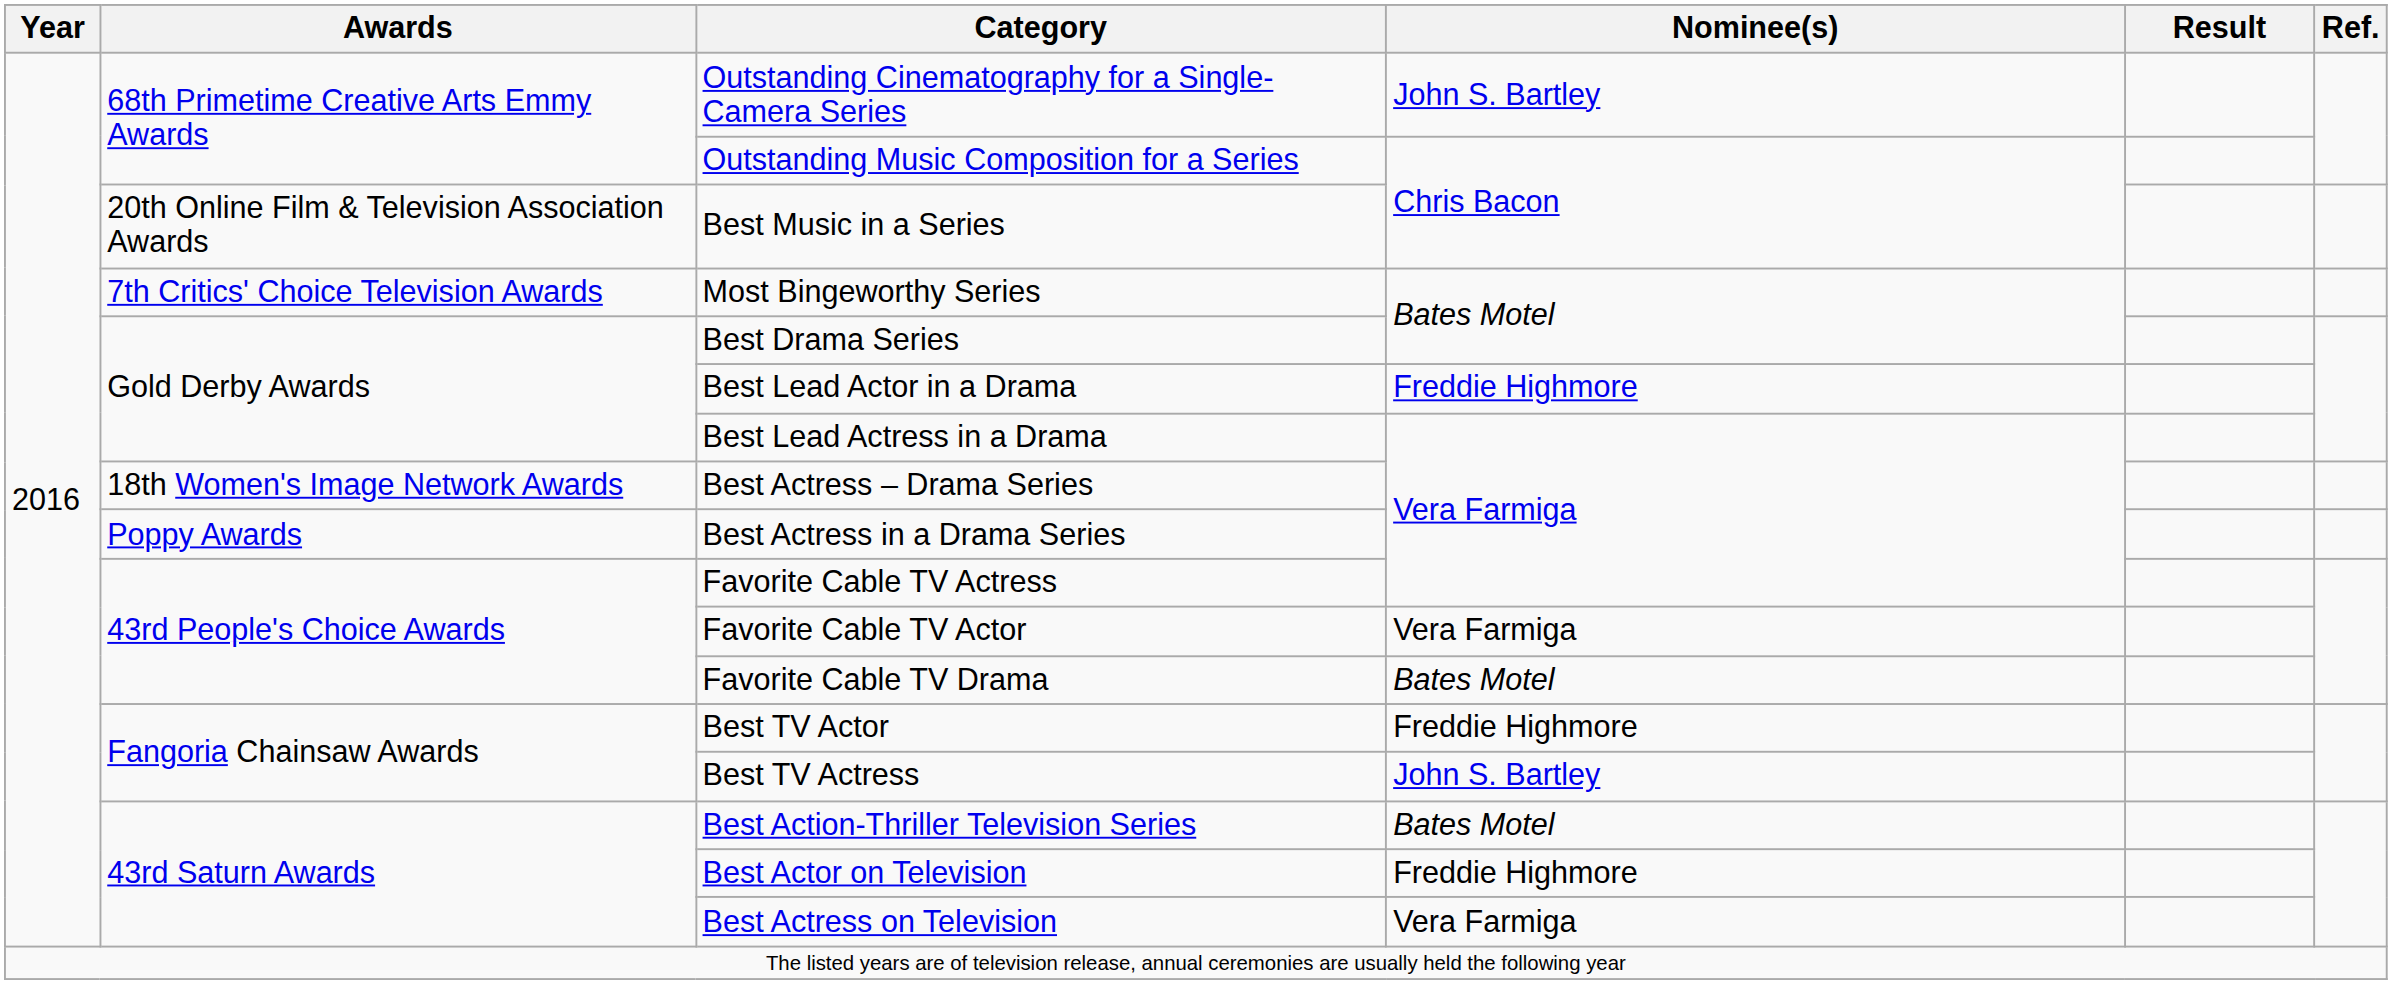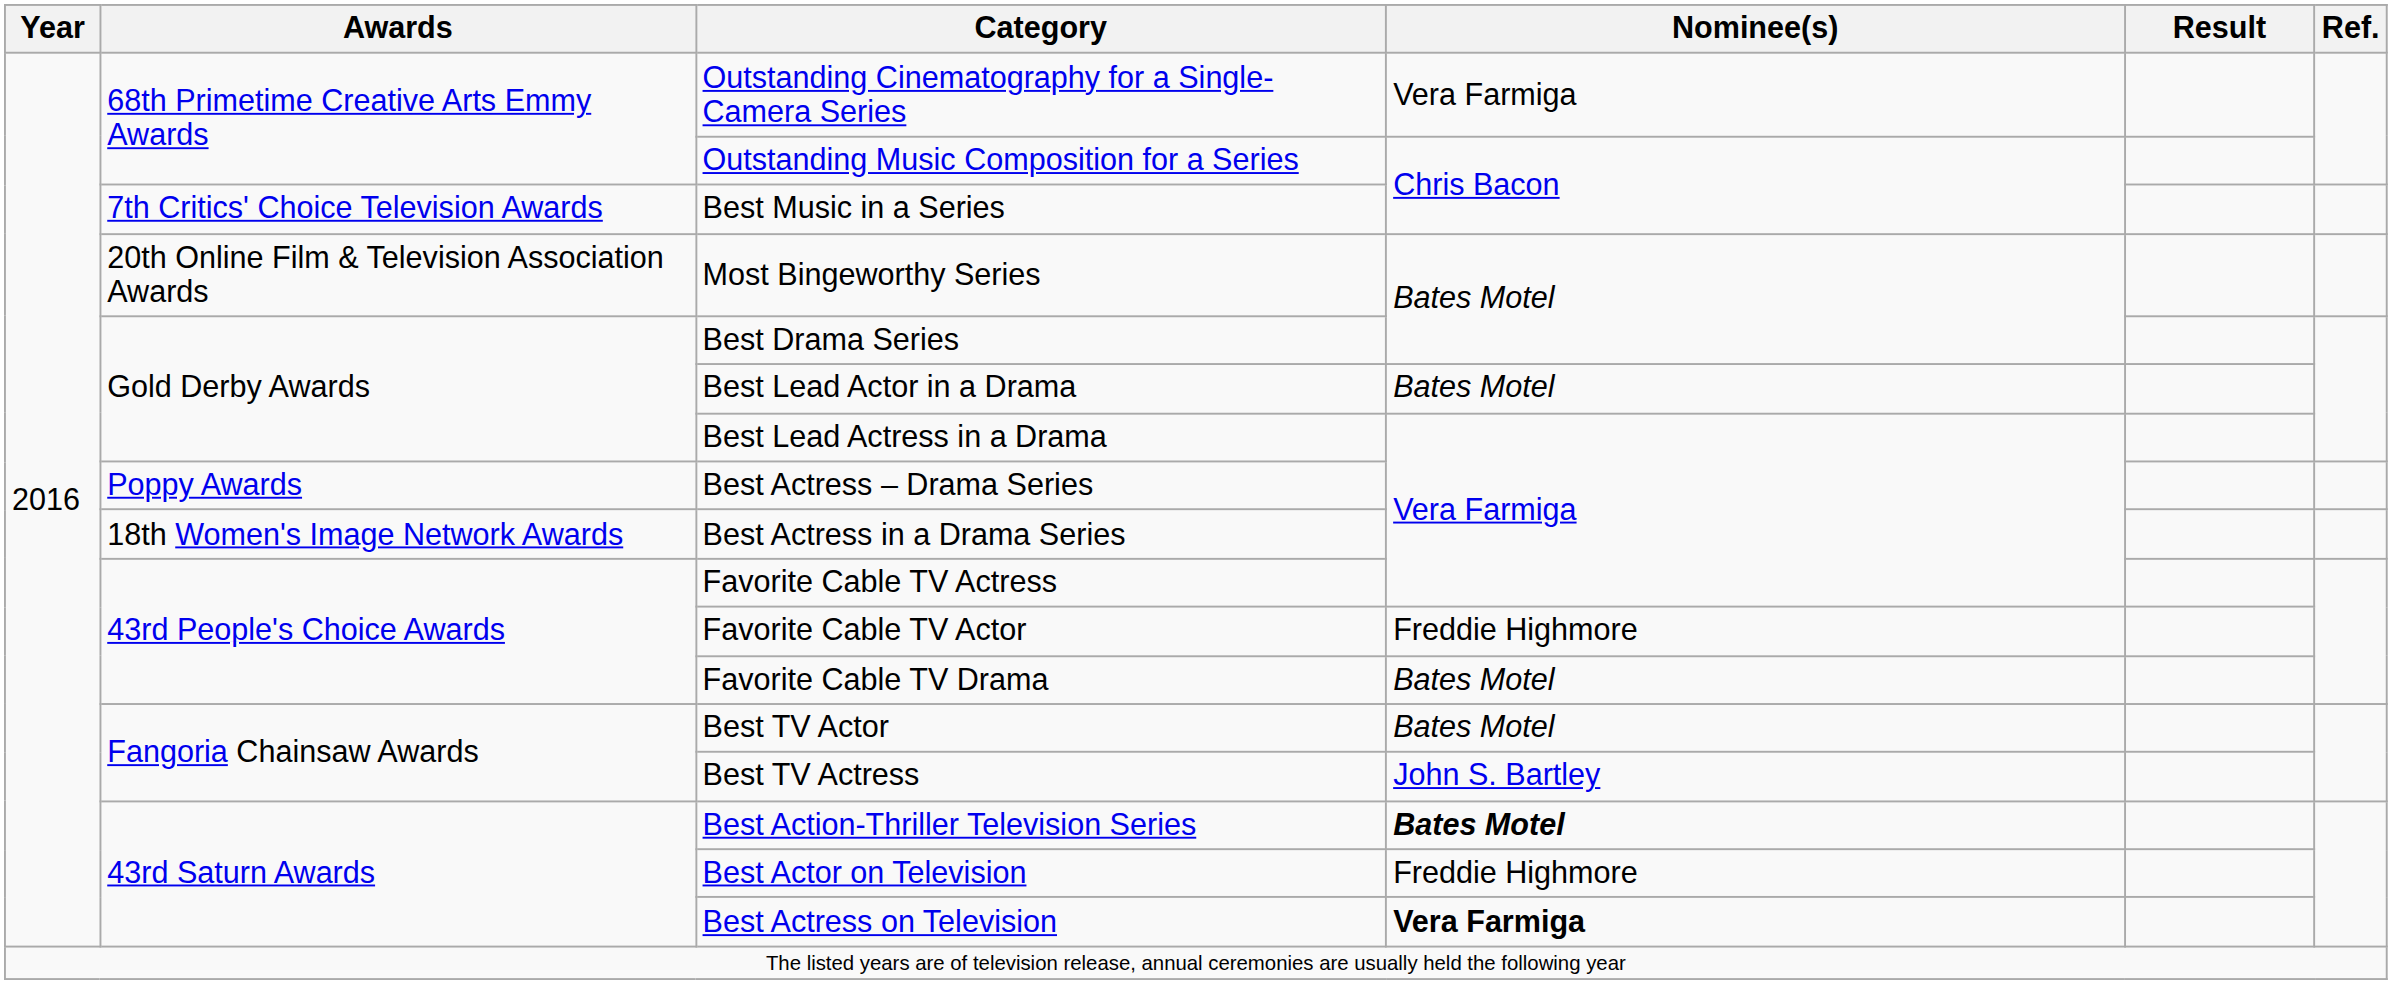Outstanding Cinematography for a Single-Camera Series | Nominee(s): John S. Bartley -> Vera Farmiga
Best Music in a Series | Awards: 20th Online Film & Television Association Awards -> 7th Critics' Choice Television Awards
Most Bingeworthy Series | Awards: 7th Critics' Choice Television Awards -> 20th Online Film & Television Association Awards
Best Lead Actor in a Drama | Nominee(s): Freddie Highmore -> Bates Motel
Best Actress – Drama Series | Awards: 18th Women's Image Network Awards -> Poppy Awards
Best Actress in a Drama Series | Awards: Poppy Awards -> 18th Women's Image Network Awards
Favorite Cable TV Actor | Nominee(s): Vera Farmiga -> Freddie Highmore
Best TV Actor | Nominee(s): Freddie Highmore -> Bates Motel
Best Action-Thriller Television Series | Nominee(s): normal -> bold
Best Actress on Television | Nominee(s): normal -> bold
